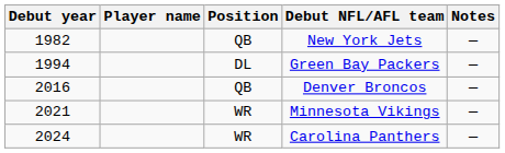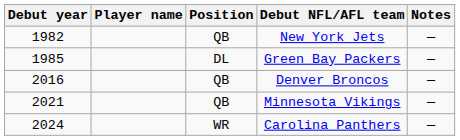Green Bay Packers | Debut year: 1994 -> 1985
Minnesota Vikings | Position: WR -> QB
